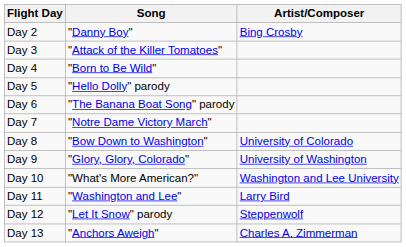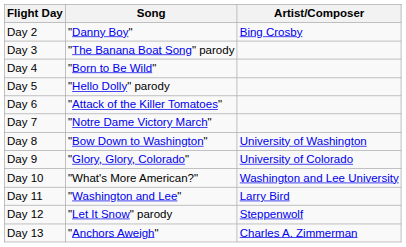Day 3 | Song: "Attack of the Killer Tomatoes" -> "The Banana Boat Song" parody
Day 6 | Song: "The Banana Boat Song" parody -> "Attack of the Killer Tomatoes"
Day 8 | Artist/Composer: University of Colorado -> University of Washington
Day 9 | Artist/Composer: University of Washington -> University of Colorado
